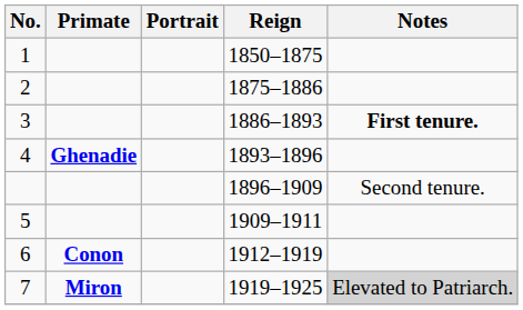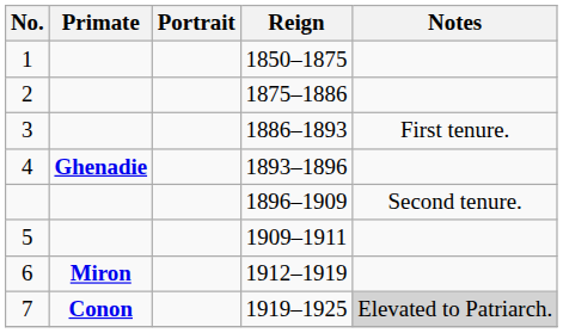3 | Notes: bold -> normal
6 | Primate: Conon -> Miron
7 | Primate: Miron -> Conon
